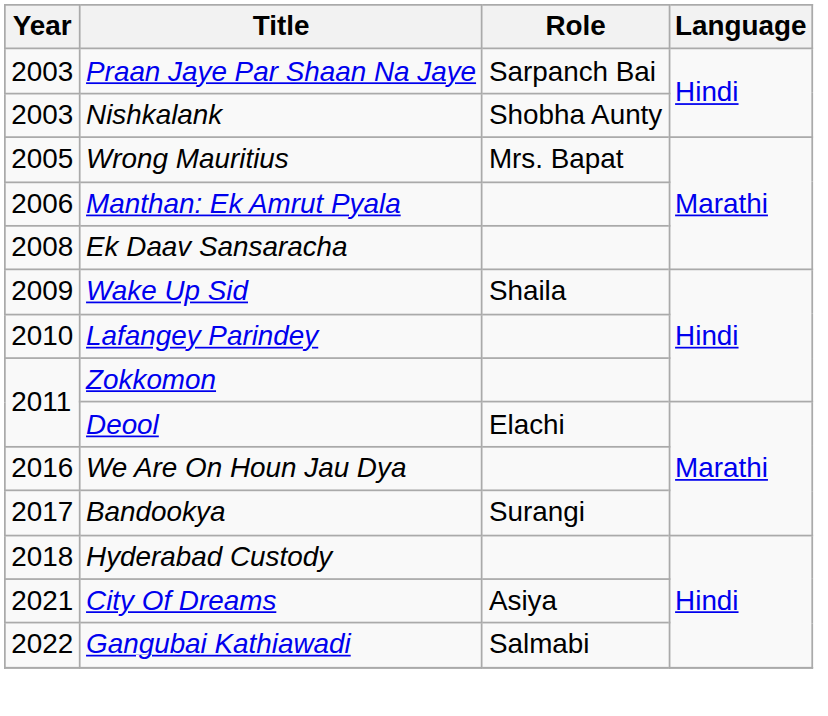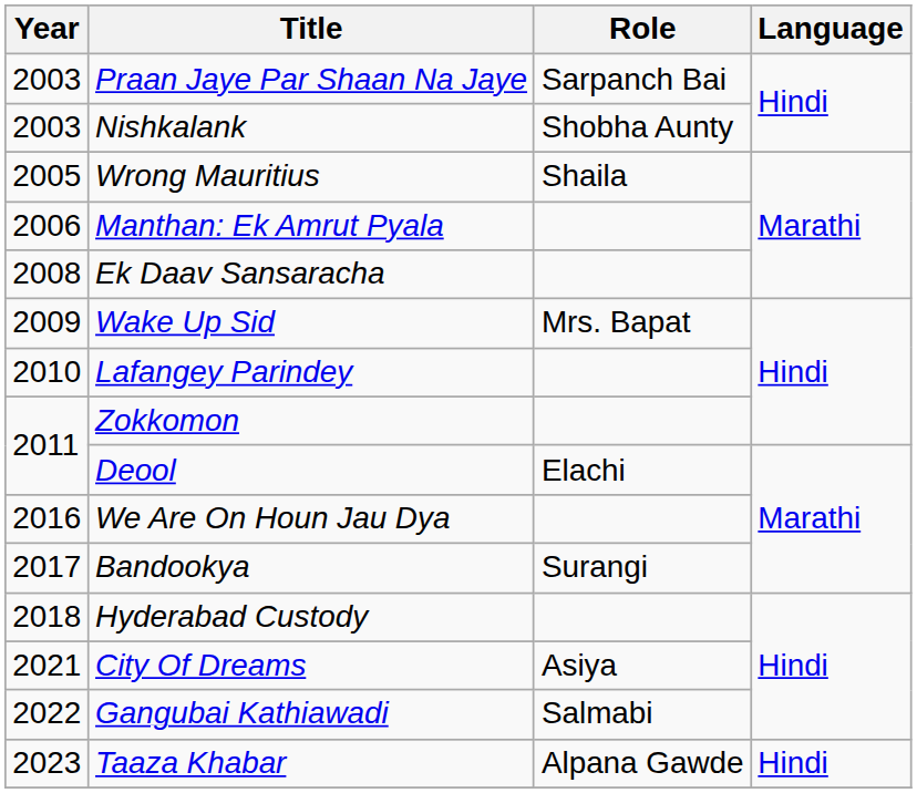Wrong Mauritius | Role: Mrs. Bapat -> Shaila
Wake Up Sid | Role: Shaila -> Mrs. Bapat
+ row: 2023 | Taaza Khabar | Alpana Gawde | Hindi
